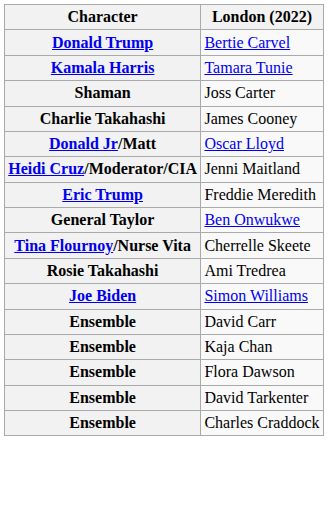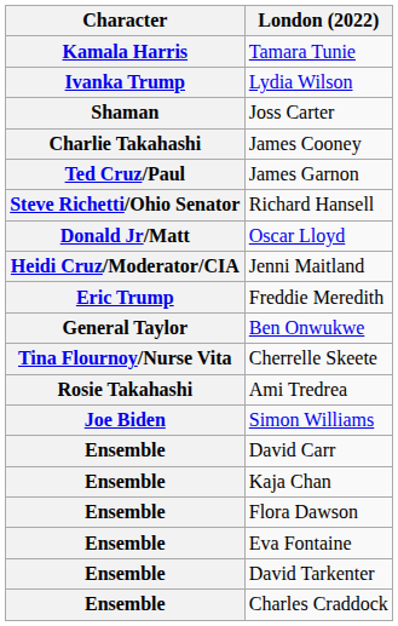- row: Donald Trump | Bertie Carvel
+ row: Ivanka Trump | Lydia Wilson
+ row: Ted Cruz/Paul | James Garnon
+ row: Steve Richetti/Ohio Senator | Richard Hansell
+ row: Ensemble | Eva Fontaine
